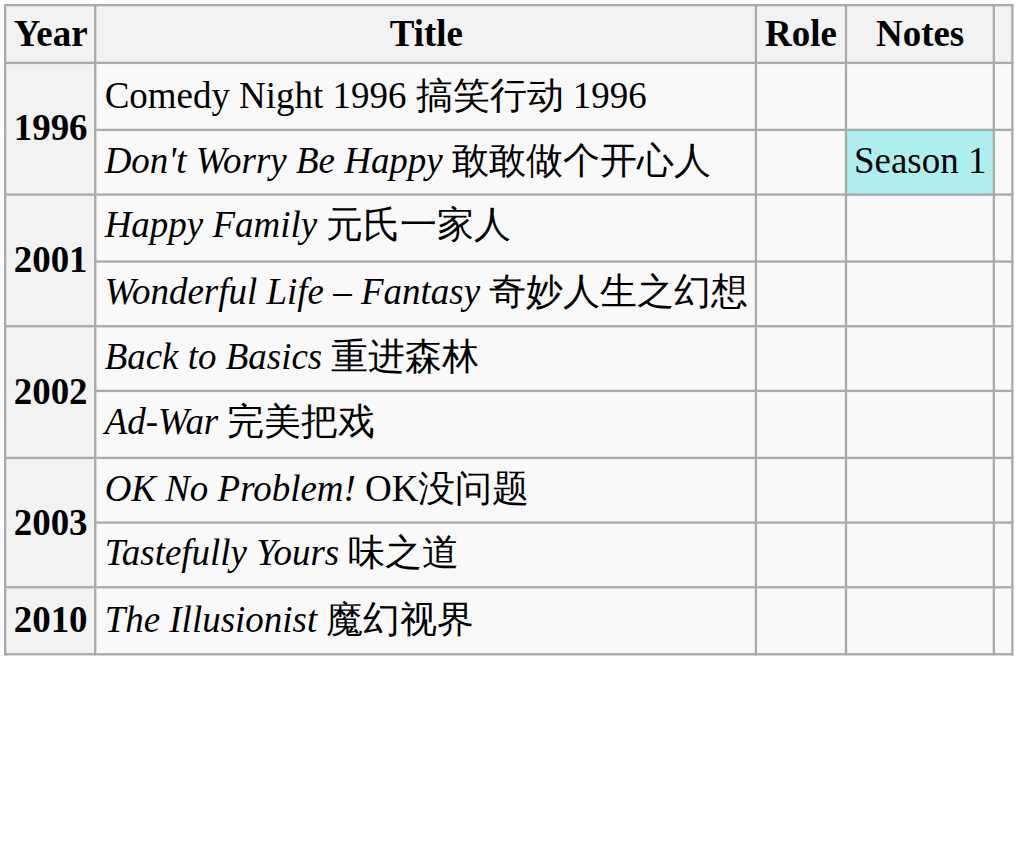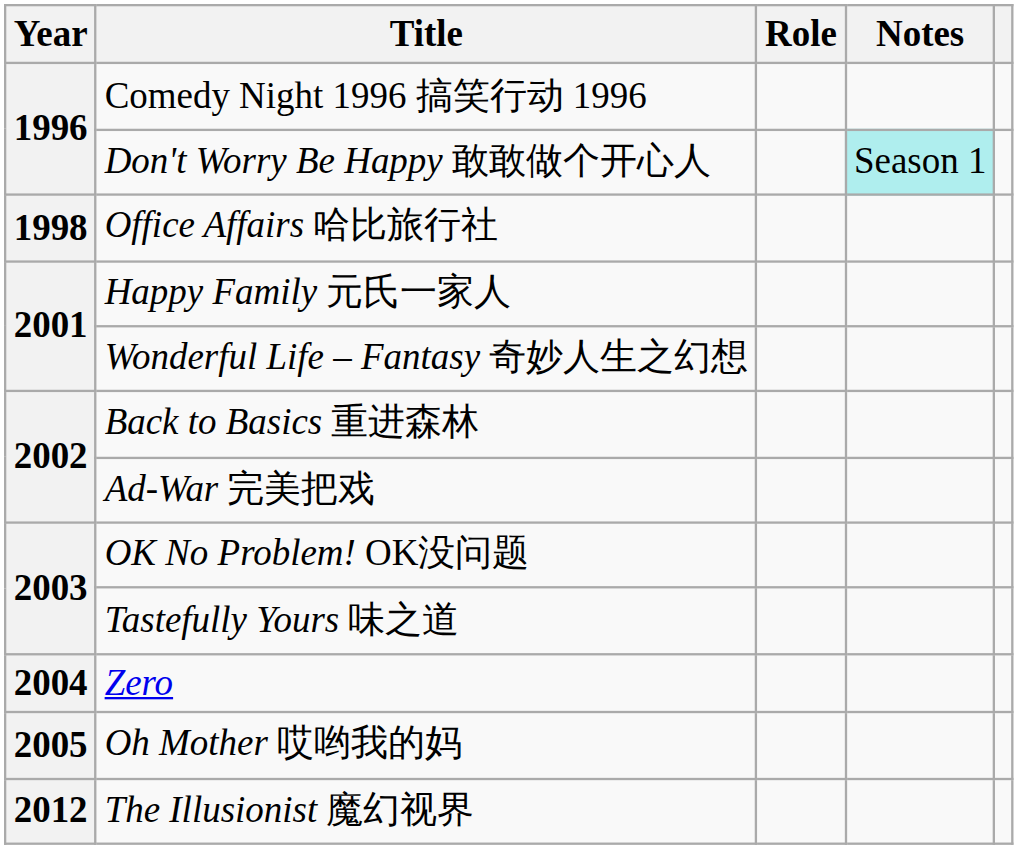+ row: 1998 | Office Affairs 哈比旅行社
+ row: 2004 | Zero
+ row: 2005 | Oh Mother 哎哟我的妈
The Illusionist 魔幻视界 | Year: 2010 -> 2012
